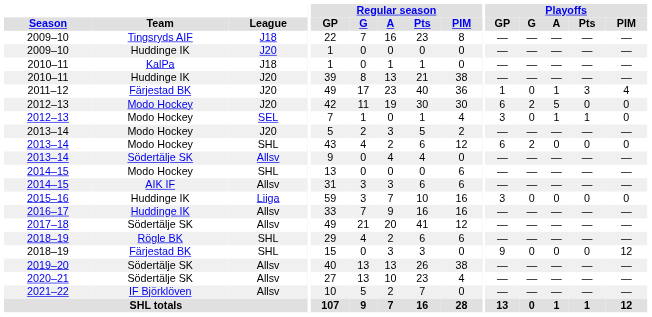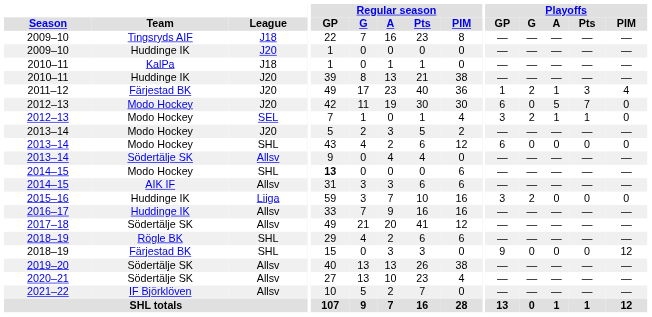2011–12 | Playoffs / G: 0 -> 2
2012–13 / J20 | Playoffs / G: 2 -> 0
2012–13 / J20 | Playoffs / Pts: 0 -> 7
2012–13 / SEL | Playoffs / G: 0 -> 2
2013–14 / SHL | Playoffs / G: 2 -> 0
2014–15 / SHL | Regular season / GP: normal -> bold
2015–16 | Playoffs / G: 0 -> 2
